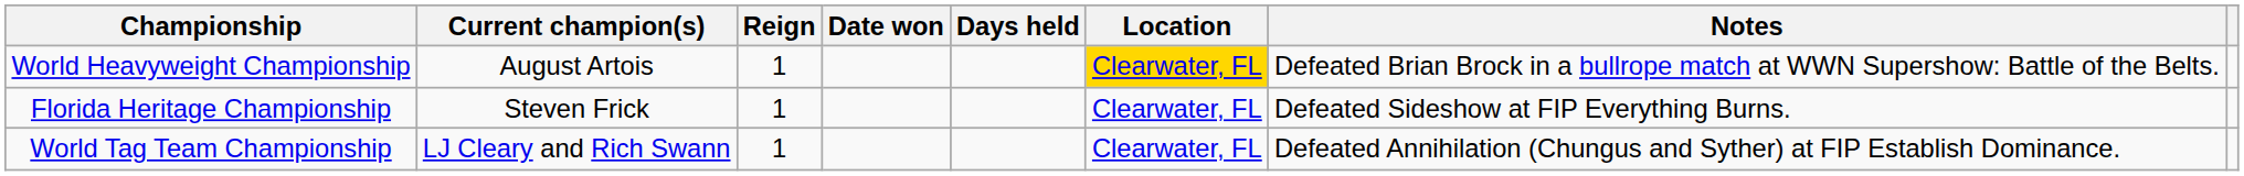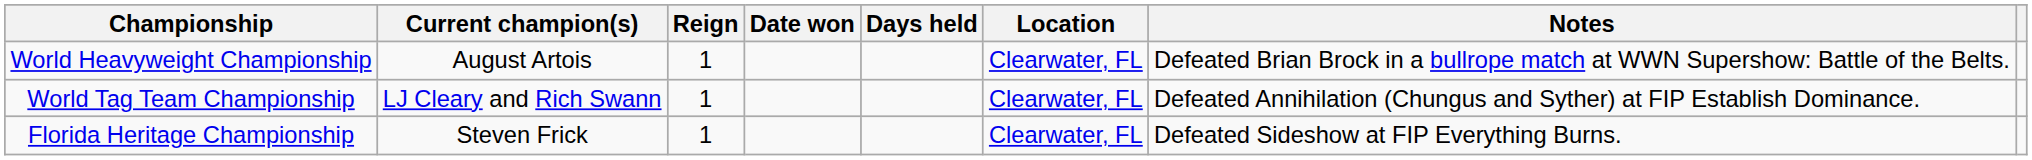World Heavyweight Championship | Location: gold background -> no background
rows swapped: Florida Heritage Championship <-> World Tag Team Championship
